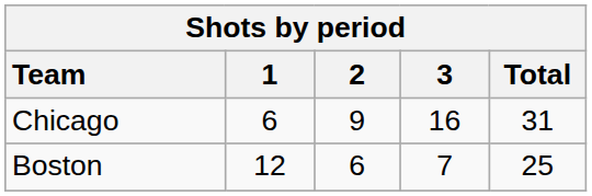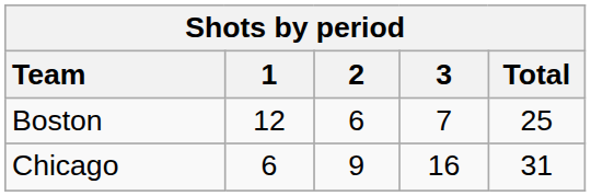rows swapped: Chicago <-> Boston
